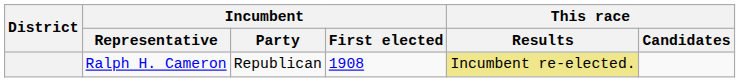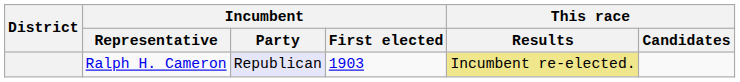Ralph H. Cameron | Incumbent / Party: no background -> lavender background
Ralph H. Cameron | Incumbent / First elected: 1908 -> 1903
